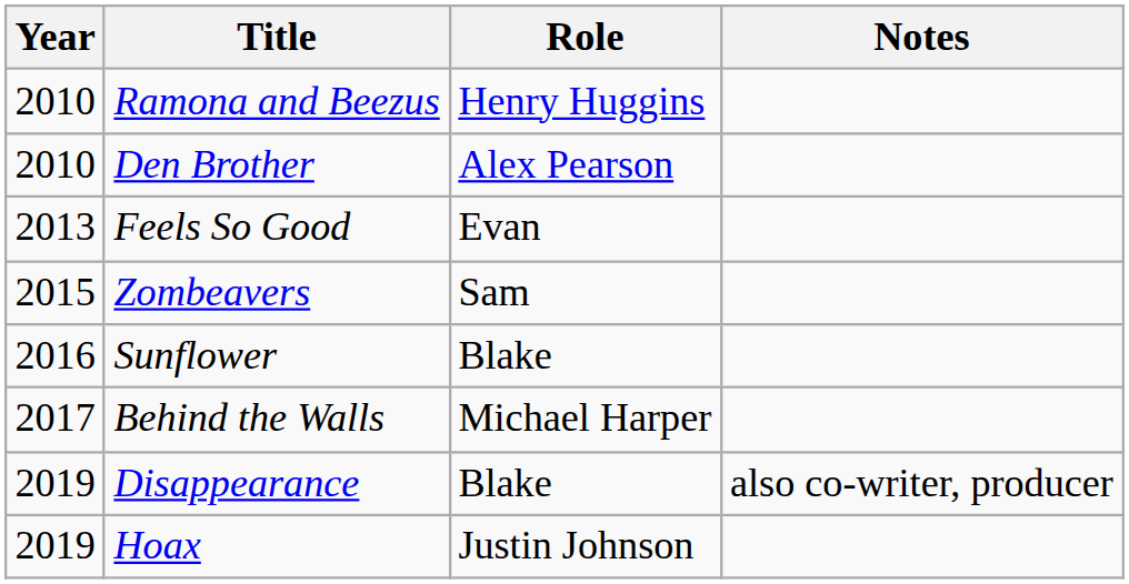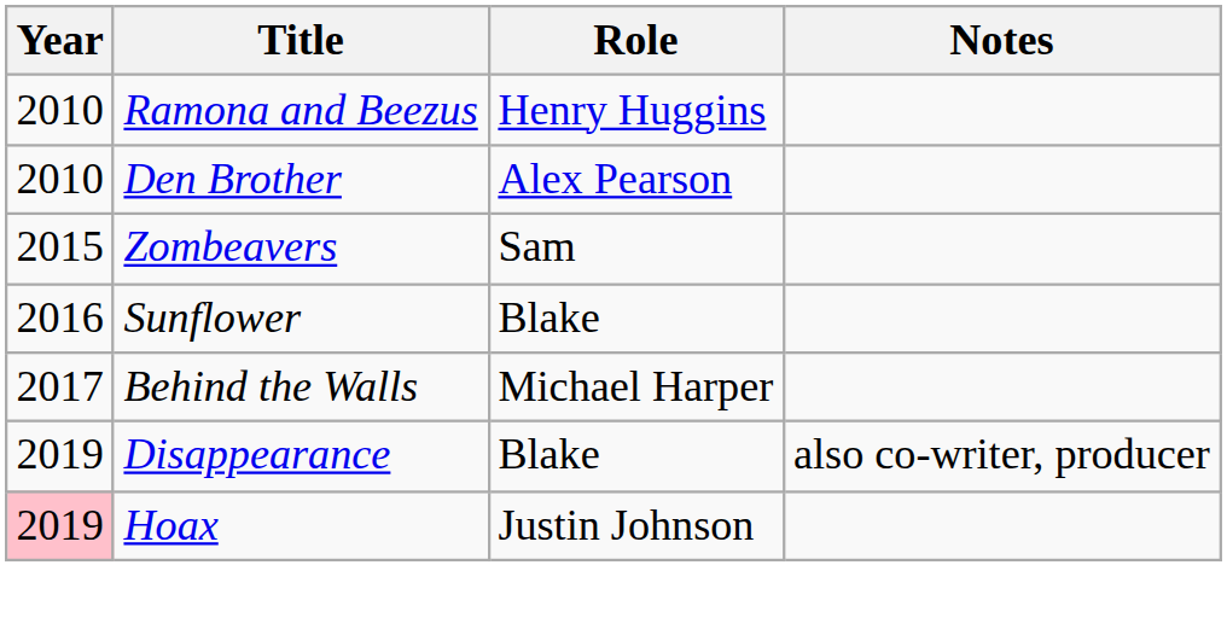- row: 2013 | Feels So Good | Evan
Hoax | Year: no background -> pink background
